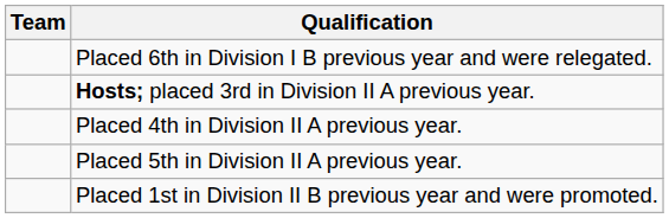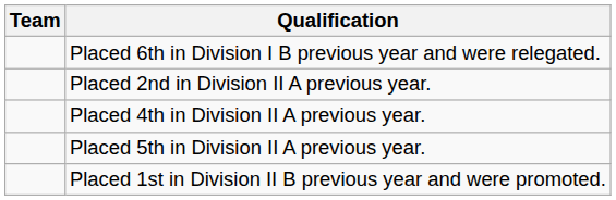+ row: Placed 2nd in Division II A previous year.
- row: Hosts; placed 3rd in Division II A previous year.
